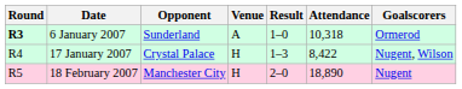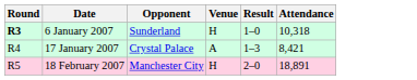- column: Goalscorers | Ormerod | Nugent, Wilson | Nugent
6 January 2007 | Venue: A -> H
17 January 2007 | Venue: H -> A
17 January 2007 | Attendance: 8,422 -> 8,421
18 February 2007 | Attendance: 18,890 -> 18,891
